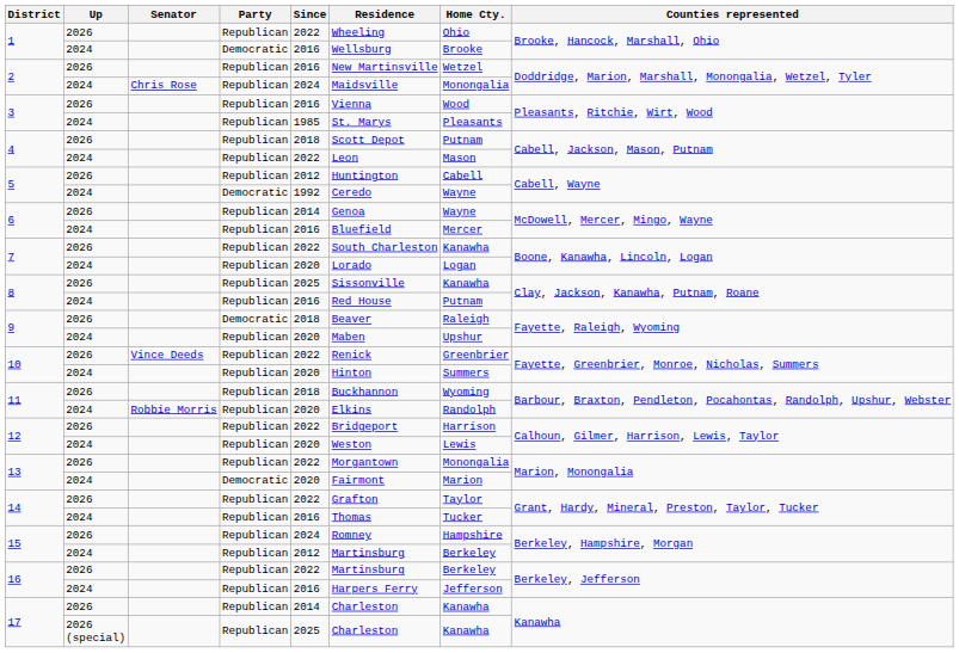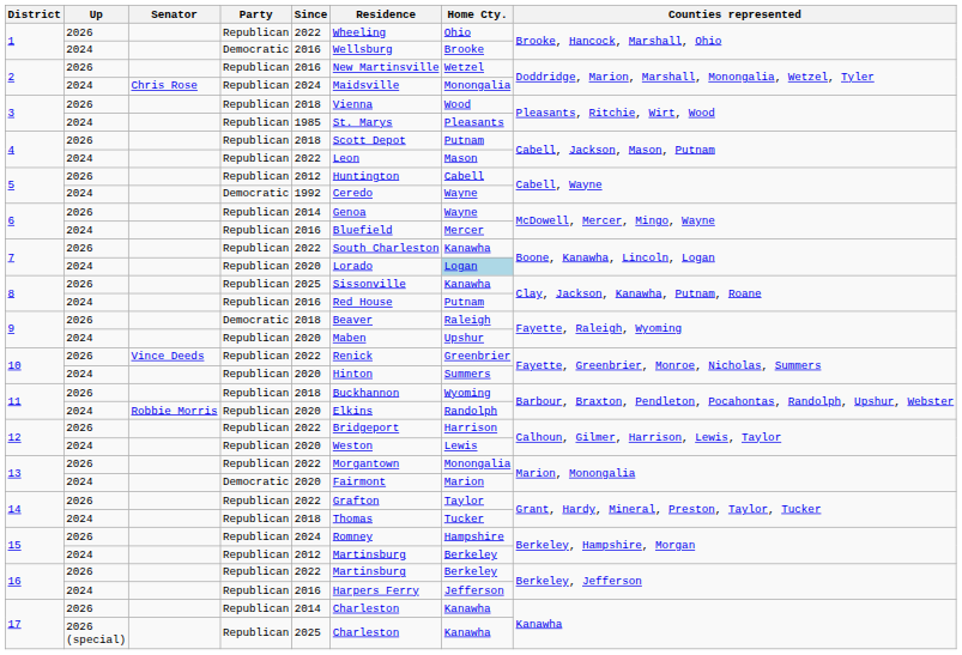3 / 2026 | Since: 2016 -> 2018
7 / 2024 | Home Cty.: no background -> lightblue background
14 / 2024 | Since: 2016 -> 2018
